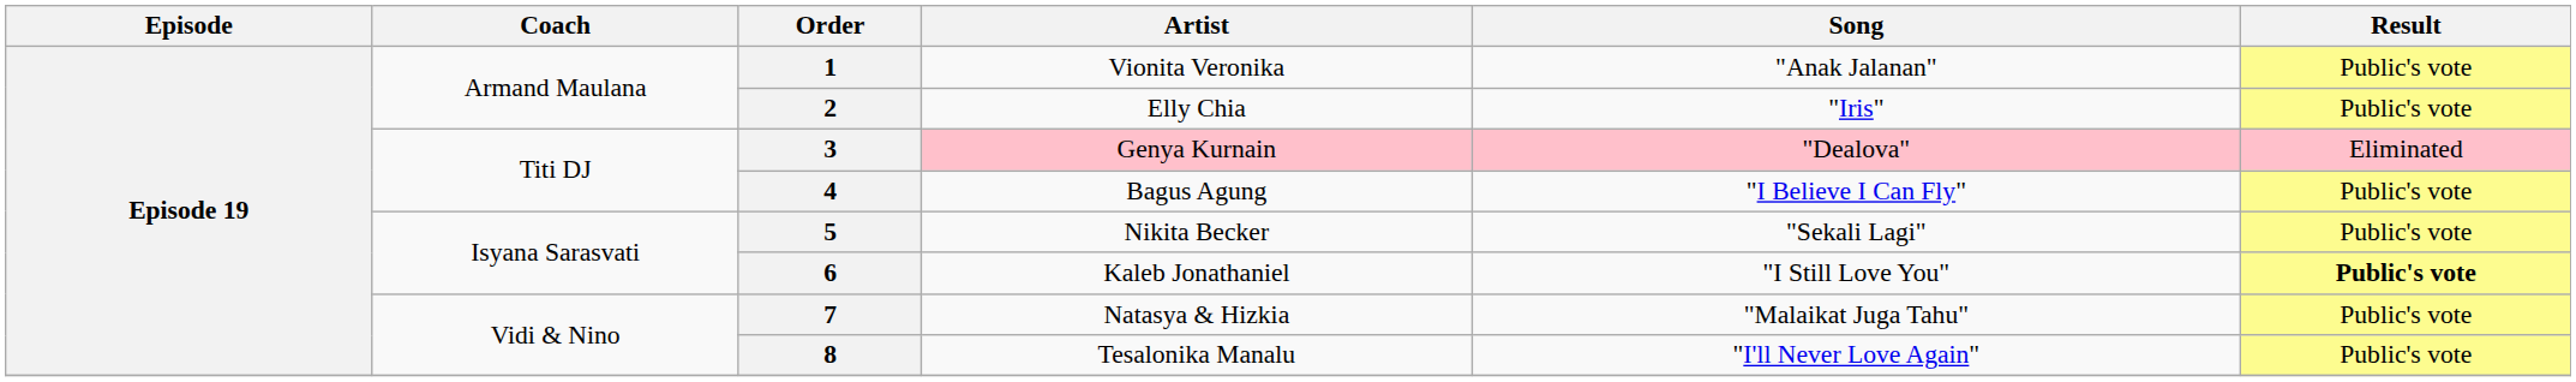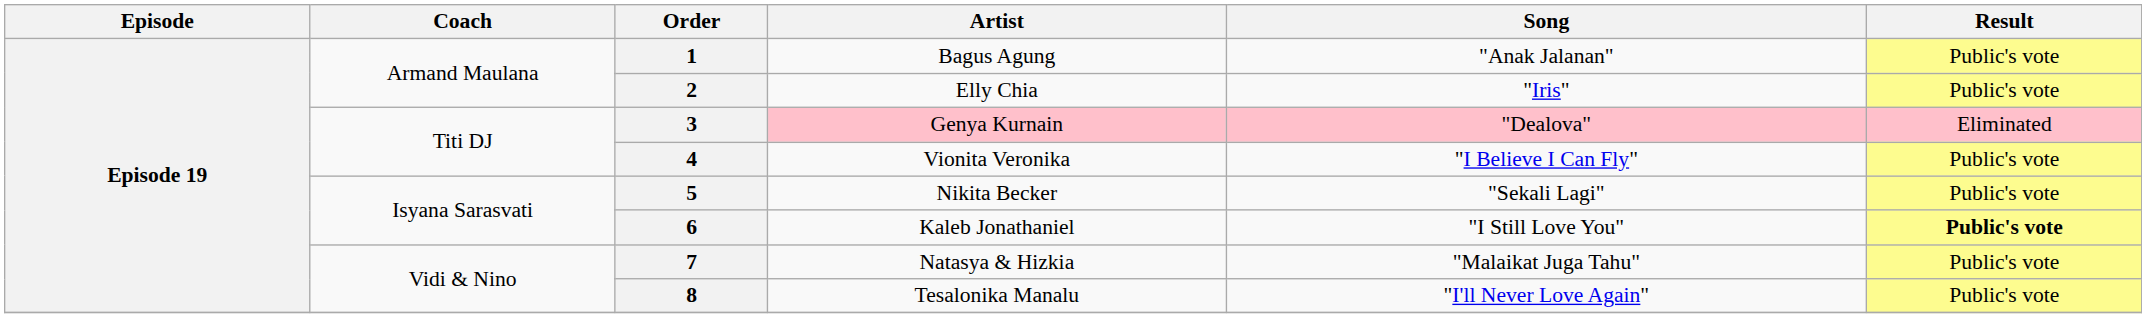1 | Artist: Vionita Veronika -> Bagus Agung
4 | Artist: Bagus Agung -> Vionita Veronika
